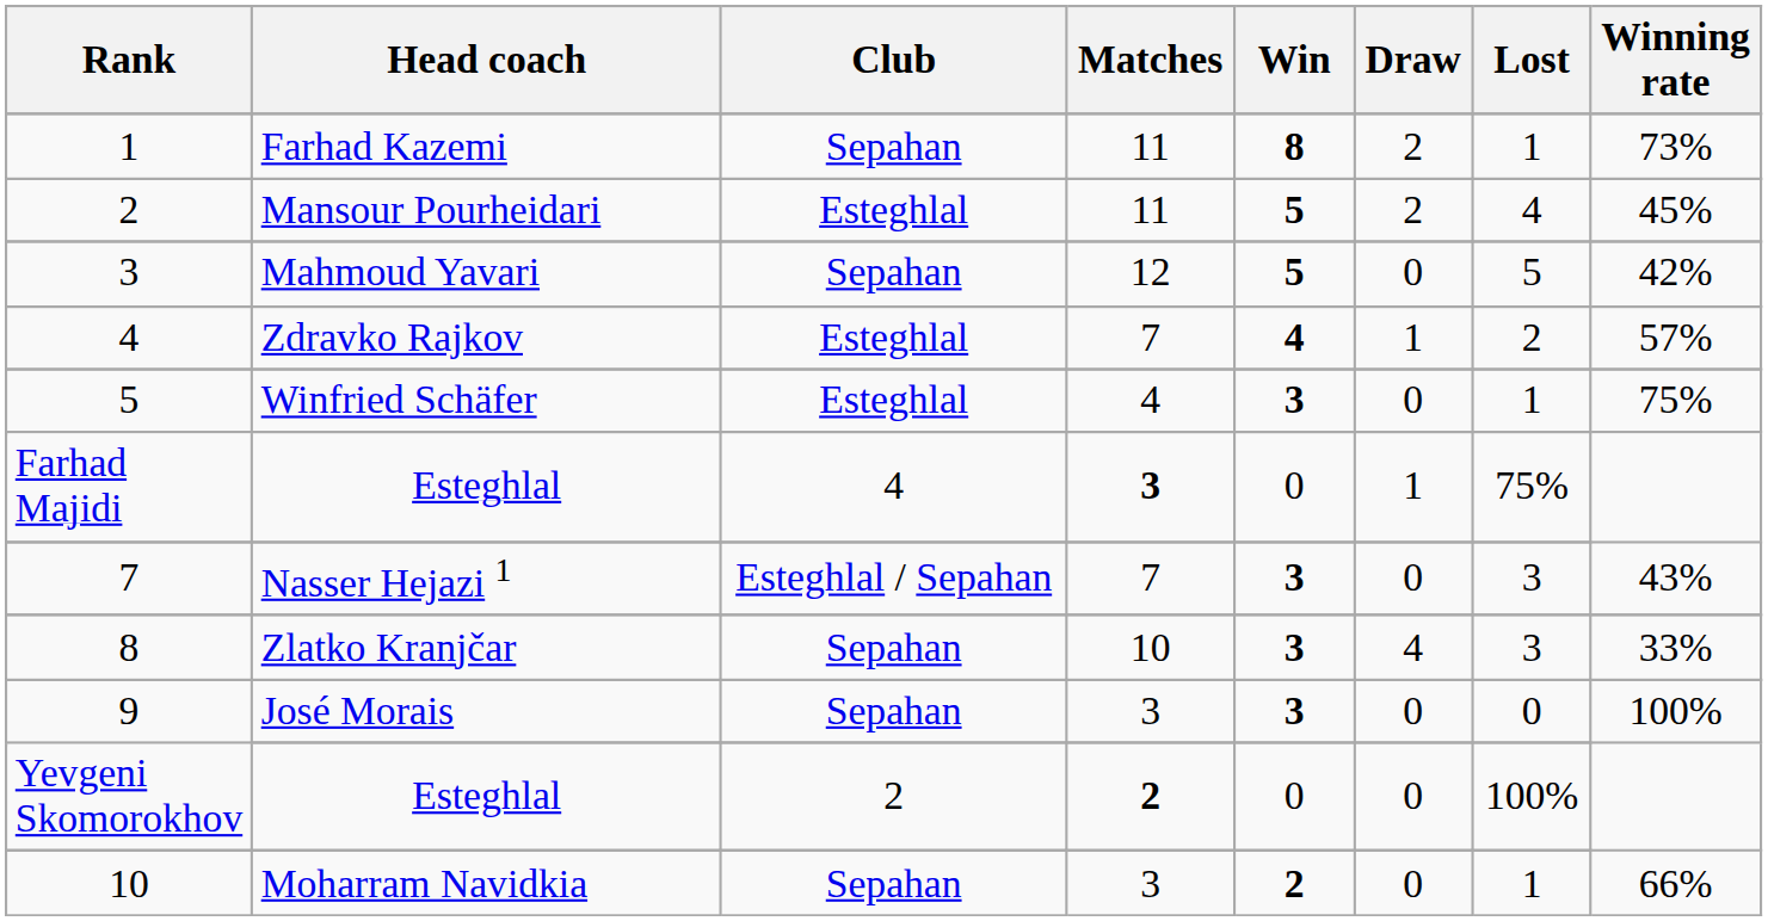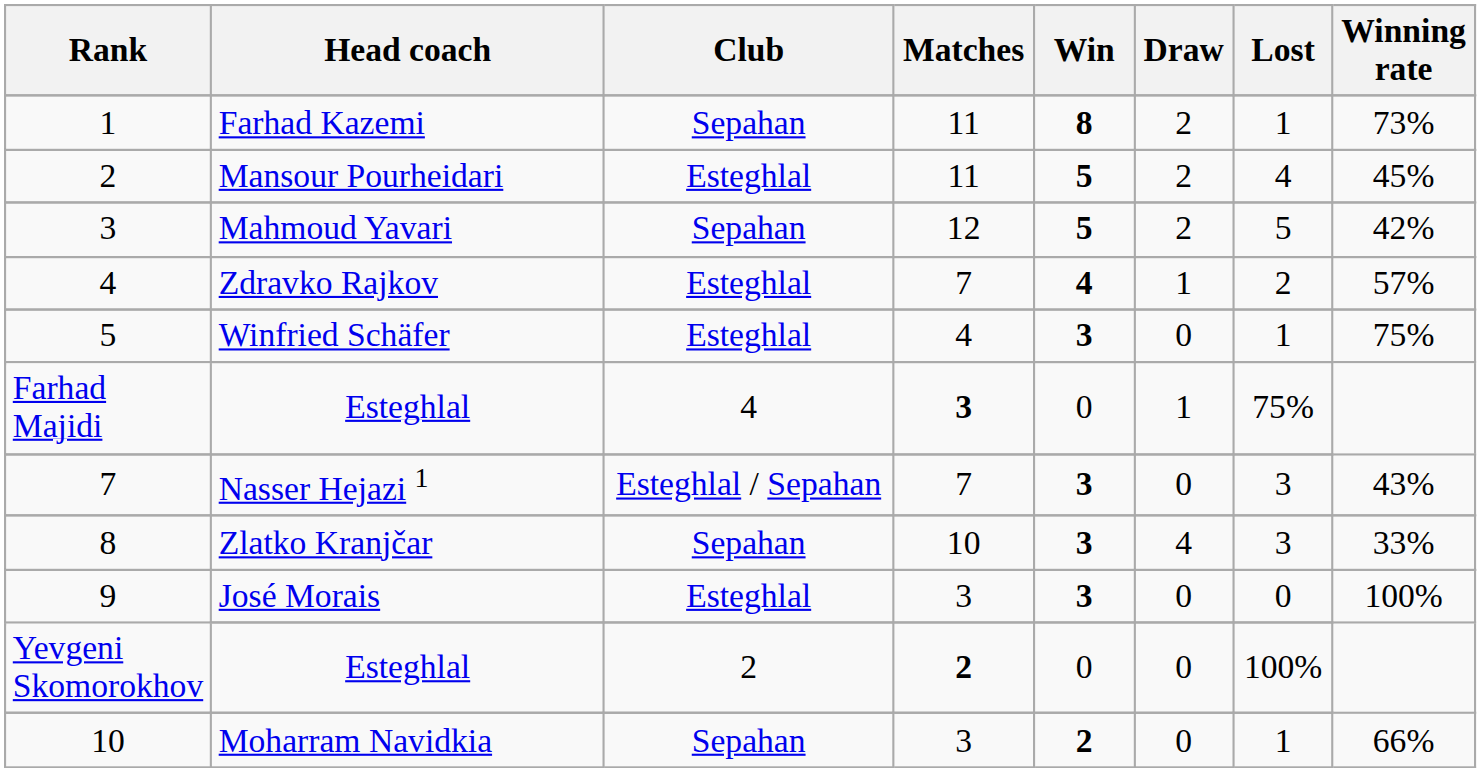Mahmoud Yavari | Draw: 0 -> 2
José Morais | Club: Sepahan -> Esteghlal
